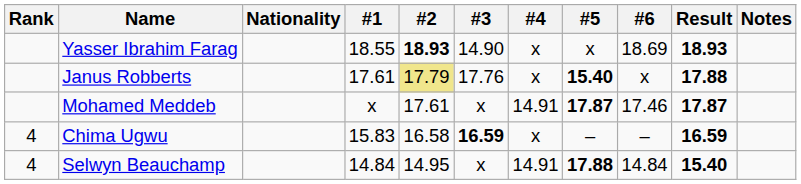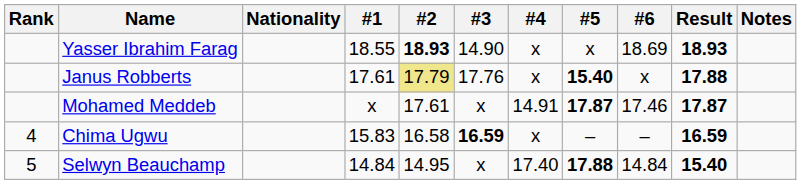Selwyn Beauchamp | Rank: 4 -> 5
Selwyn Beauchamp | #4: 14.91 -> 17.40
